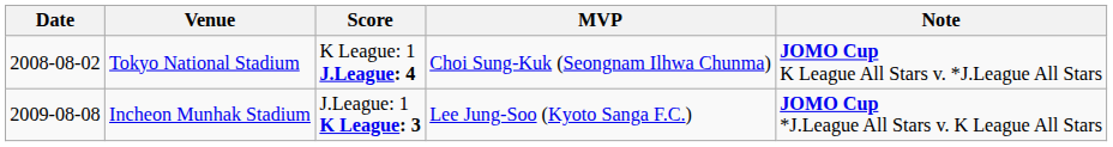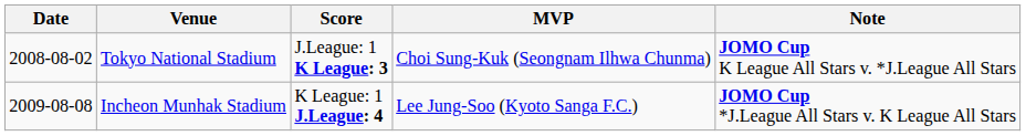Tokyo National Stadium | Score: K League: 1 J.League: 4 -> J.League: 1 K League: 3
Incheon Munhak Stadium | Score: J.League: 1 K League: 3 -> K League: 1 J.League: 4
